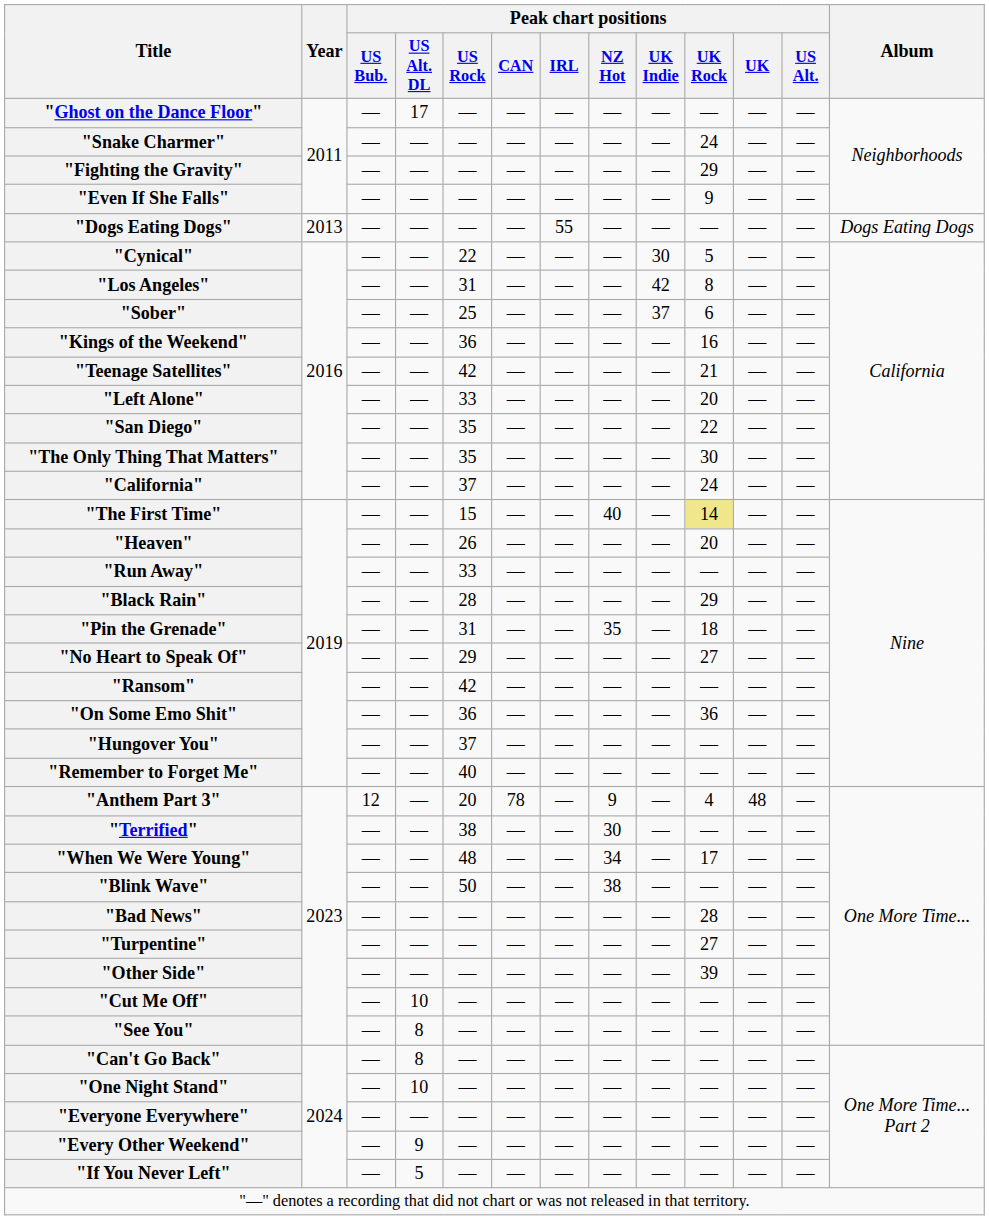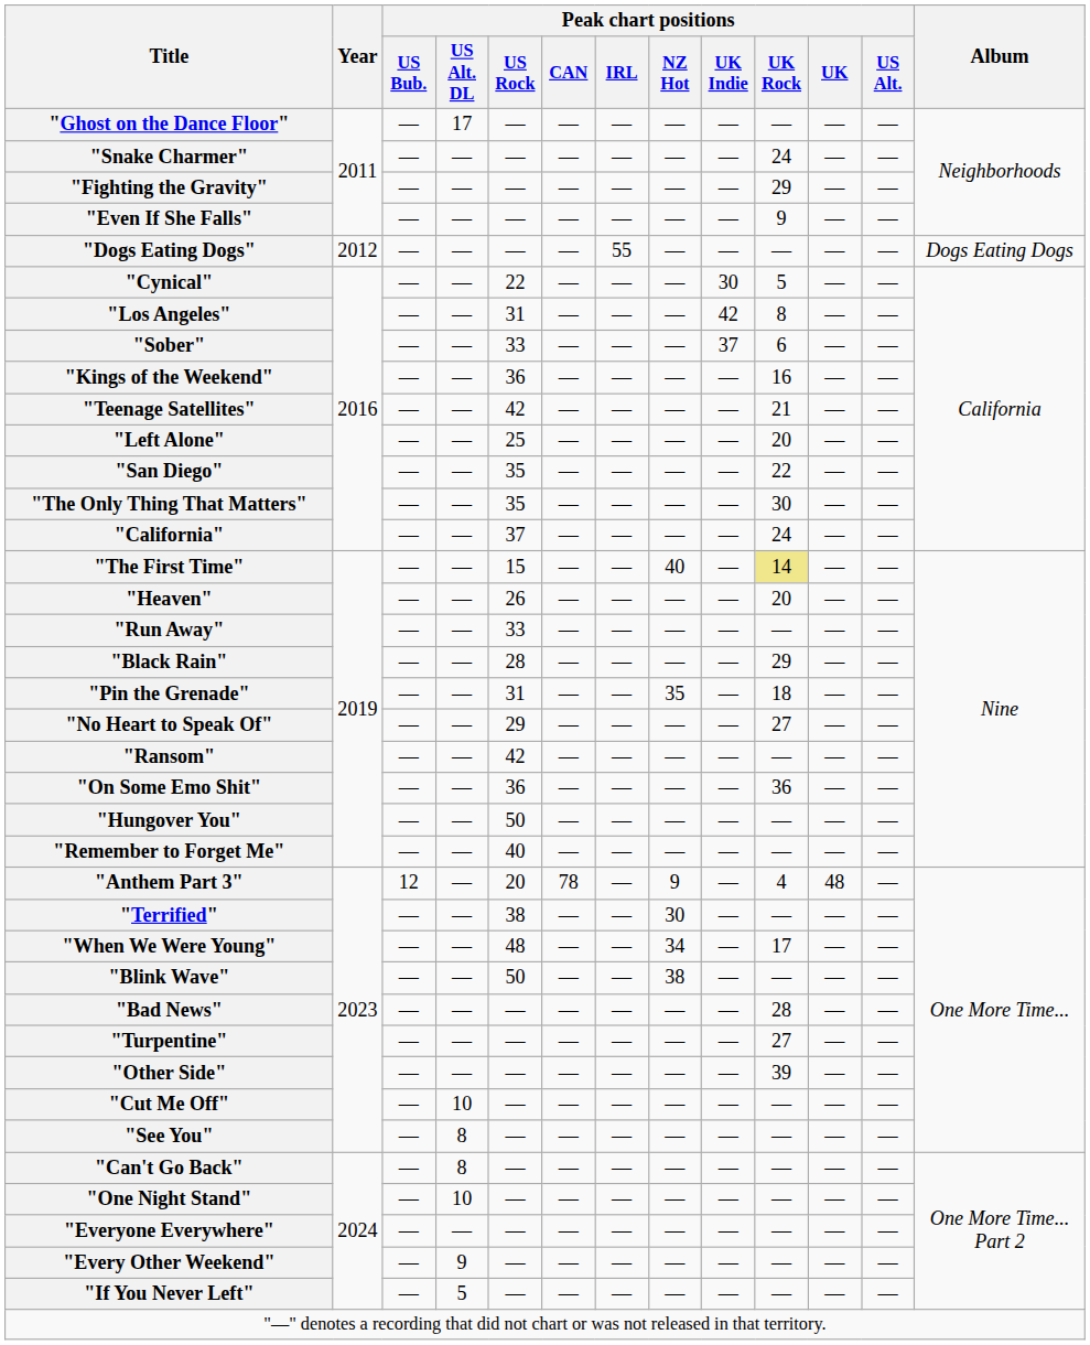"Dogs Eating Dogs" | Year: 2013 -> 2012
"Sober" | Peak chart positions / US Rock: 25 -> 33
"Left Alone" | Peak chart positions / US Rock: 33 -> 25
"Hungover You" | Peak chart positions / US Rock: 37 -> 50
